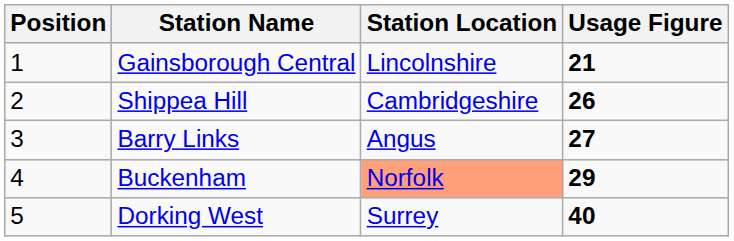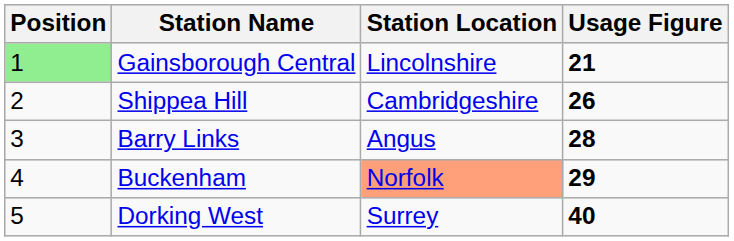Gainsborough Central | Position: no background -> lightgreen background
Barry Links | Usage Figure: 27 -> 28
